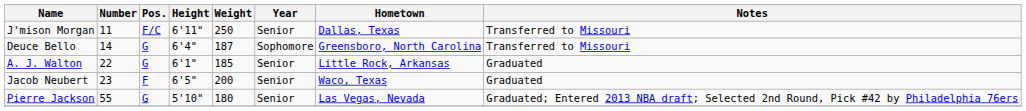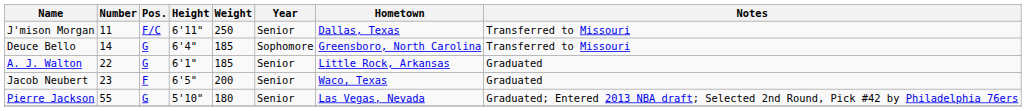Deuce Bello | Weight: 187 -> 185
